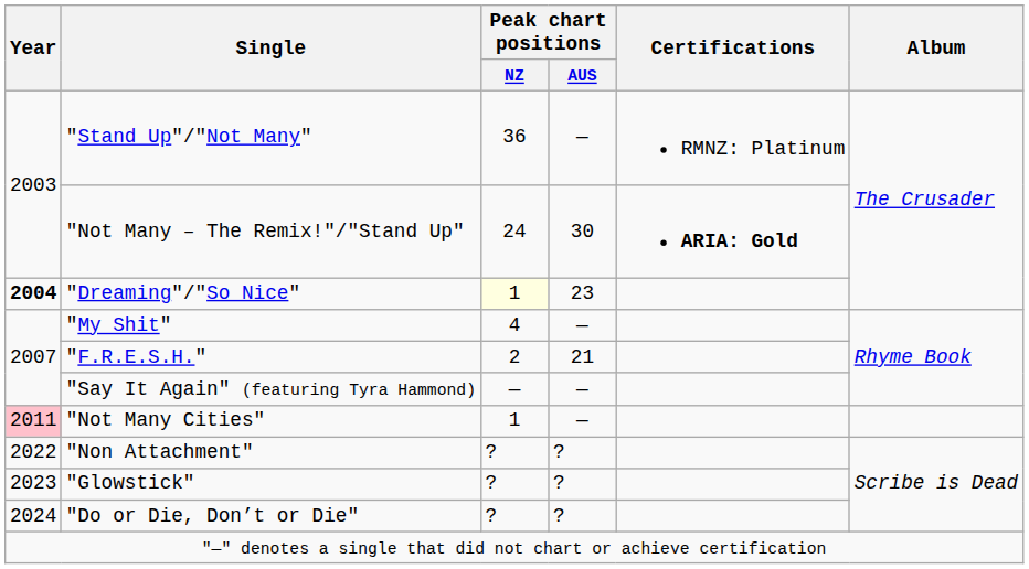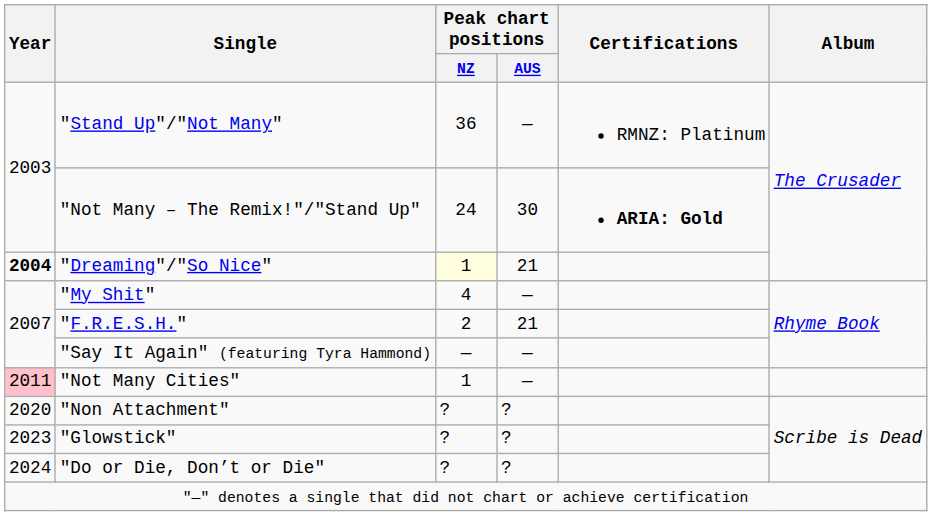"Dreaming"/"So Nice" | Peak chart positions / AUS: 23 -> 21
"Non Attachment" | Year: 2022 -> 2020
